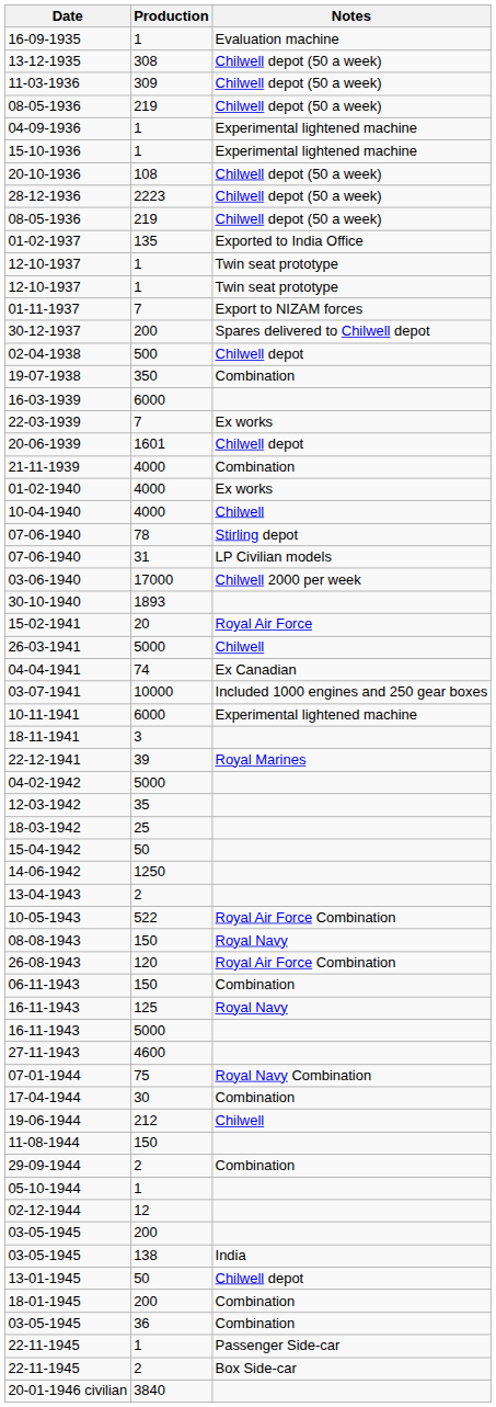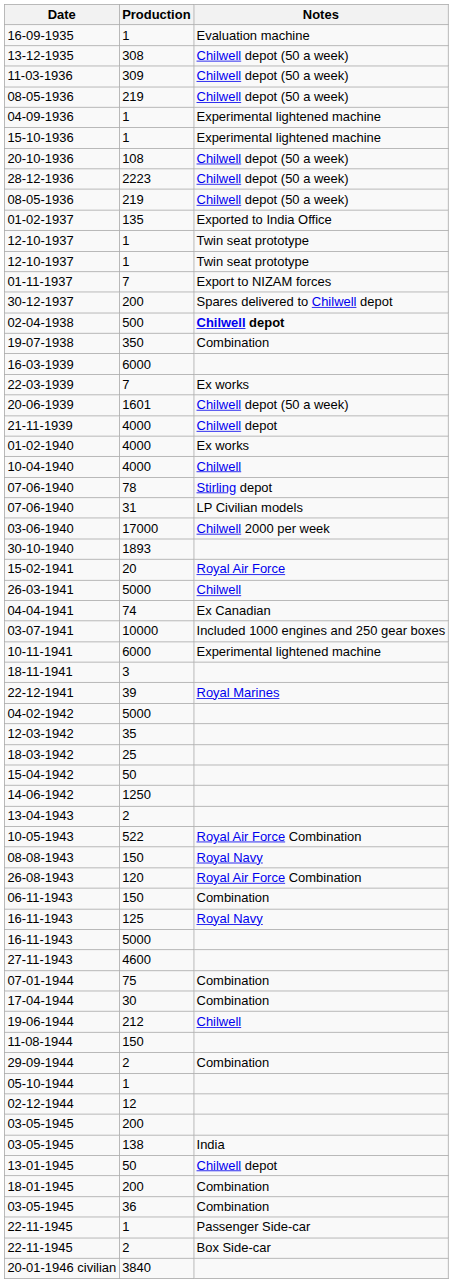02-04-1938 | Notes: normal -> bold
20-06-1939 | Notes: Chilwell depot -> Chilwell depot (50 a week)
21-11-1939 | Notes: Combination -> Chilwell depot
07-01-1944 | Notes: Royal Navy Combination -> Combination
